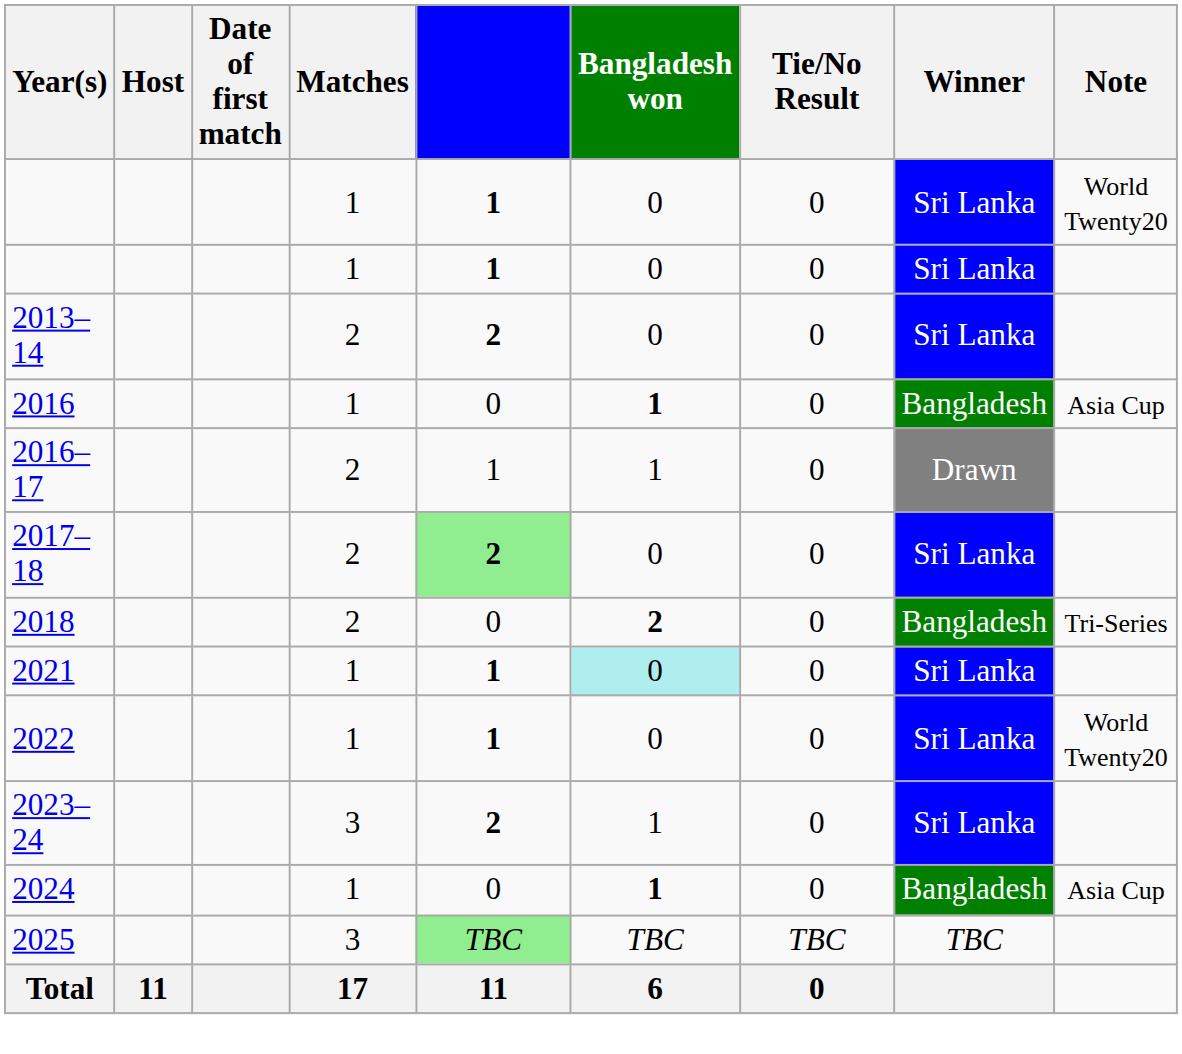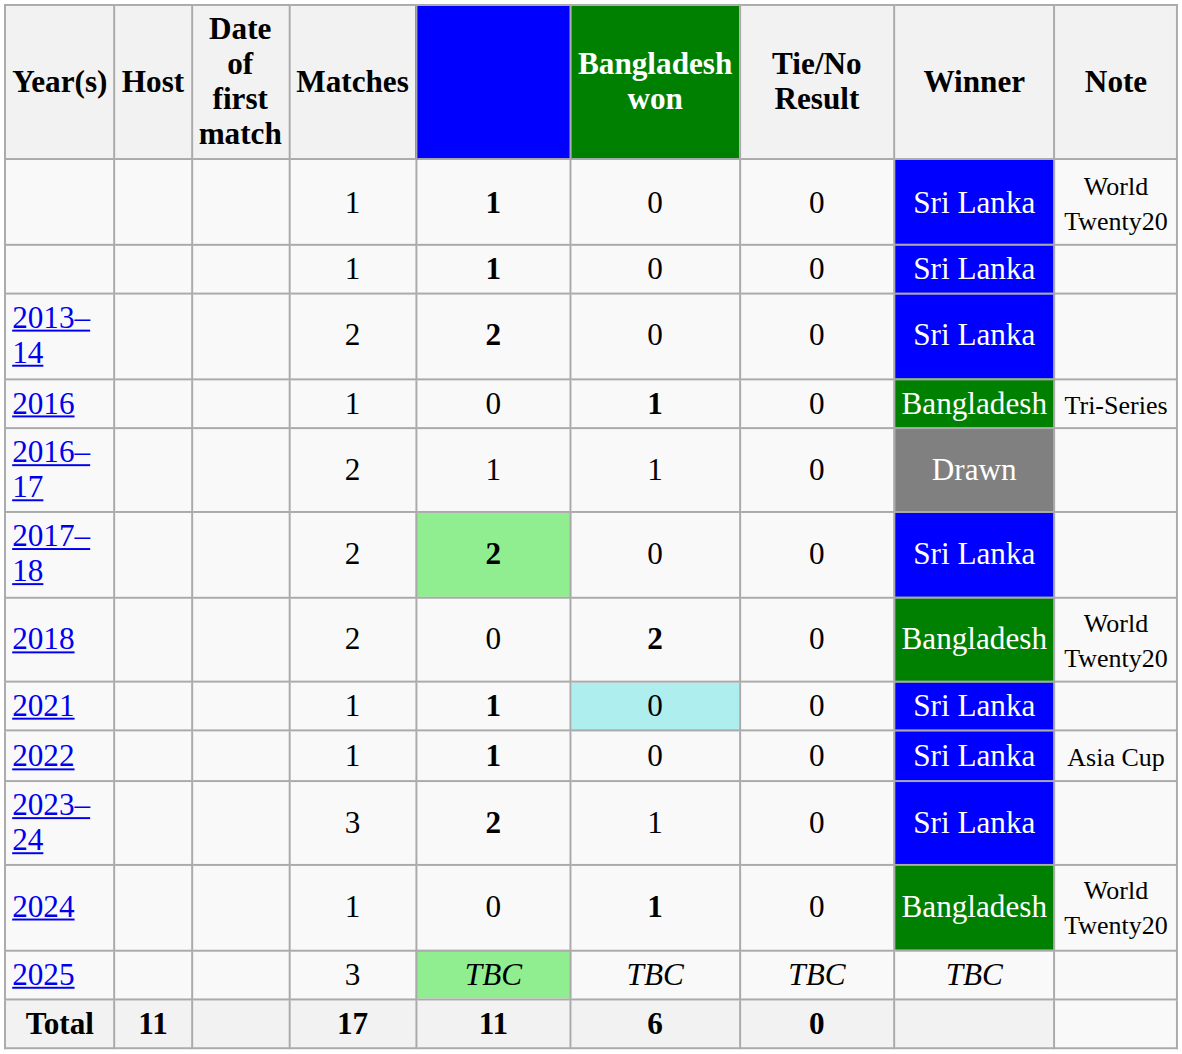2016 | Note: Asia Cup -> Tri-Series
2018 | Note: Tri-Series -> World Twenty20
2022 | Note: World Twenty20 -> Asia Cup
2024 | Note: Asia Cup -> World Twenty20
